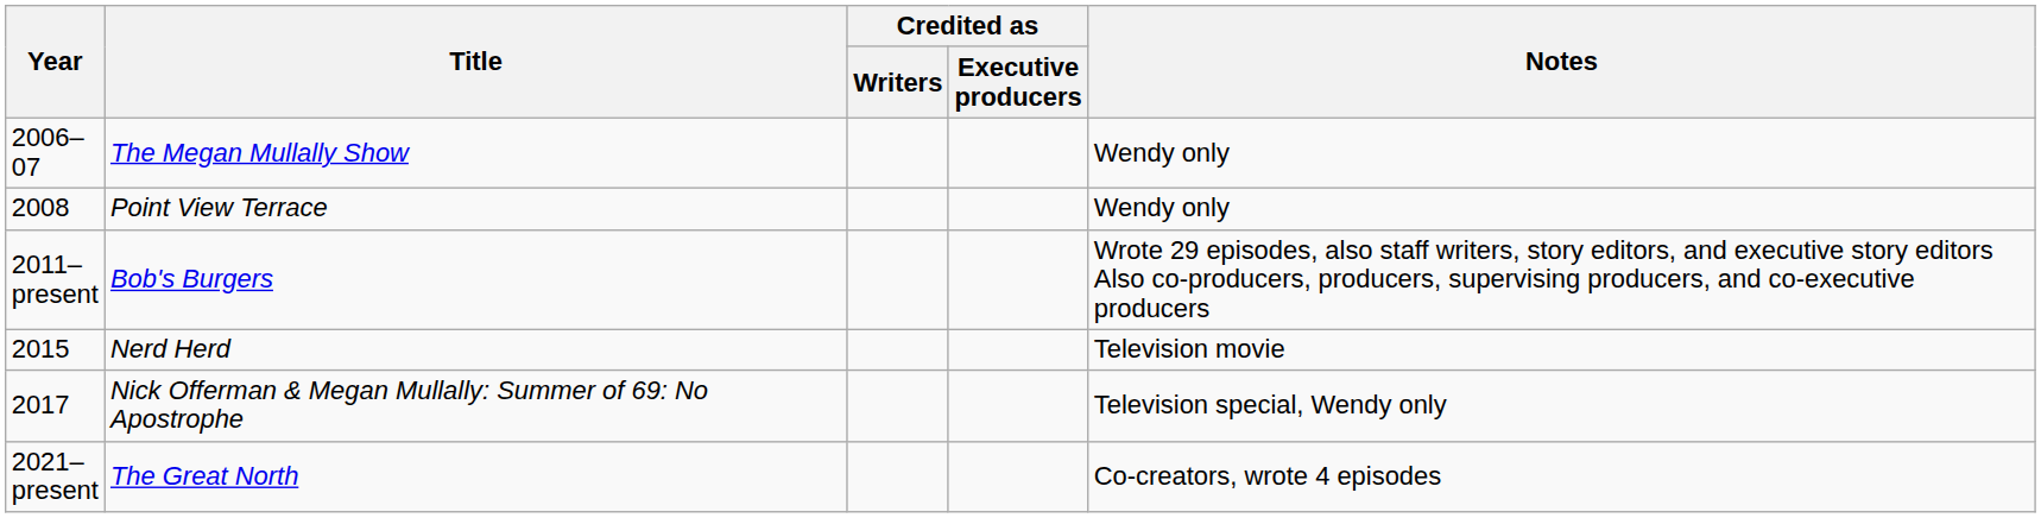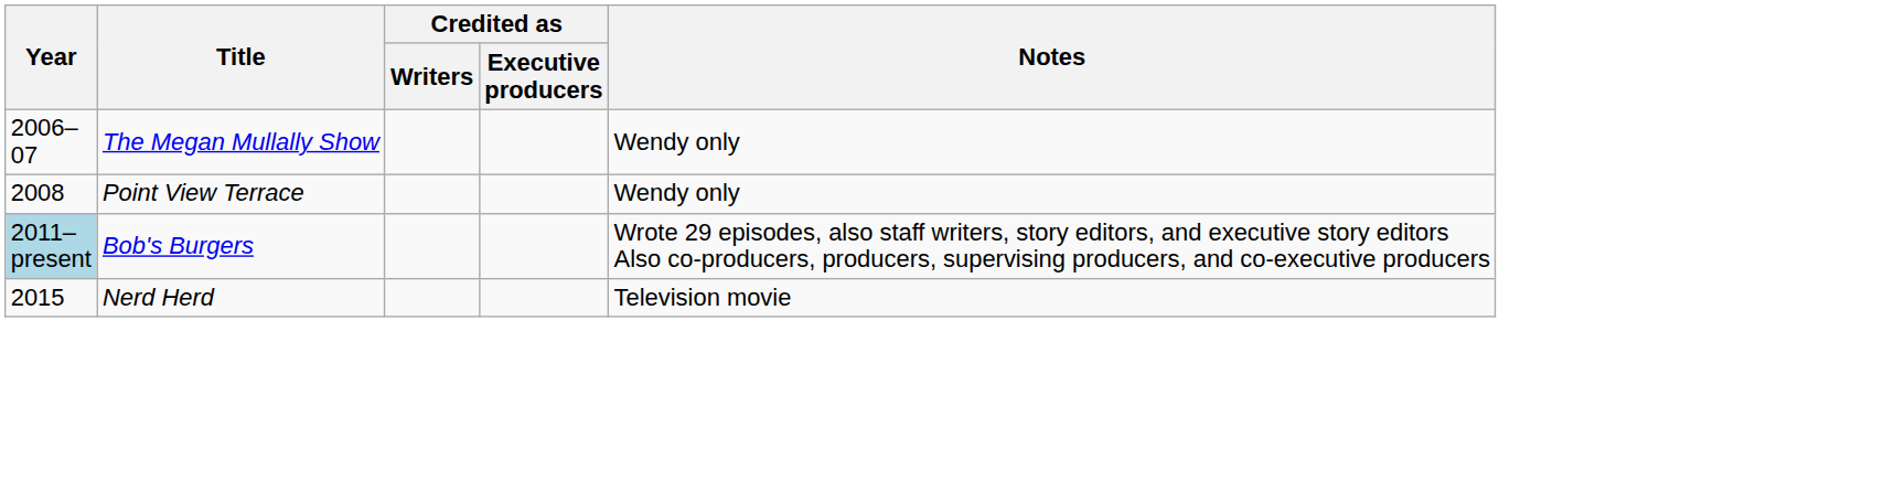Bob's Burgers | Year: no background -> lightblue background
- row: 2017 | Nick Offerman & Megan Mullally: Summer of 69: No Apostrophe | Television special, Wendy only
- row: 2021–present | The Great North | Co-creators, wrote 4 episodes
